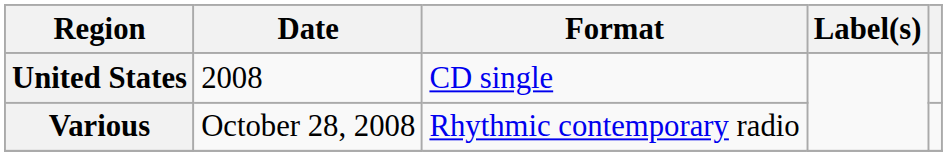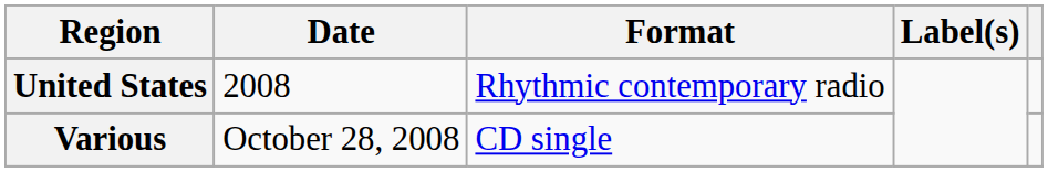United States | Format: CD single -> Rhythmic contemporary radio
Various | Format: Rhythmic contemporary radio -> CD single
